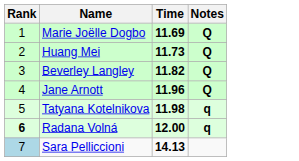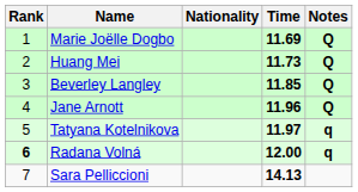+ column: Nationality
Beverley Langley | Time: 11.82 -> 11.85
Tatyana Kotelnikova | Time: 11.98 -> 11.97
Sara Pelliccioni | Rank: lightblue background -> no background
